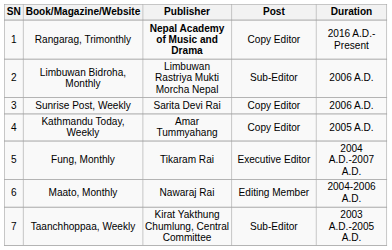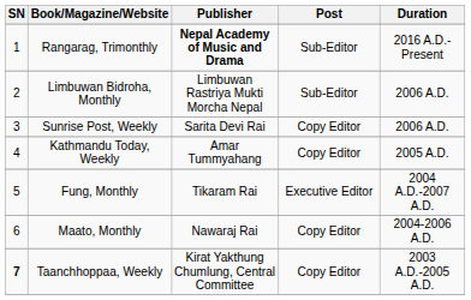Rangarag, Trimonthly | Post: Copy Editor -> Sub-Editor
Maato, Monthly | Post: Editing Member -> Copy Editor
Taanchhoppaa, Weekly | SN: normal -> bold
Taanchhoppaa, Weekly | Post: Sub-Editor -> Copy Editor
